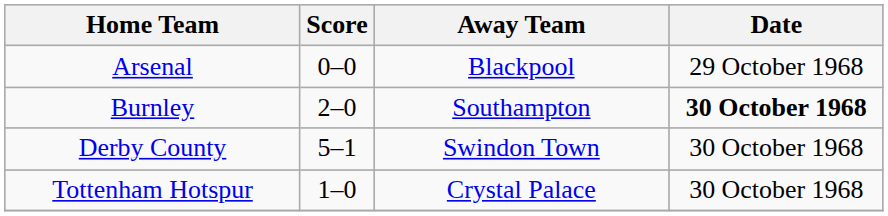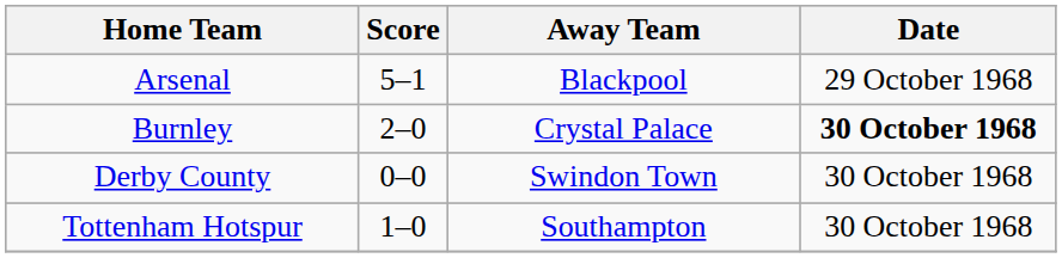Arsenal | Score: 0–0 -> 5–1
Burnley | Away Team: Southampton -> Crystal Palace
Derby County | Score: 5–1 -> 0–0
Tottenham Hotspur | Away Team: Crystal Palace -> Southampton
